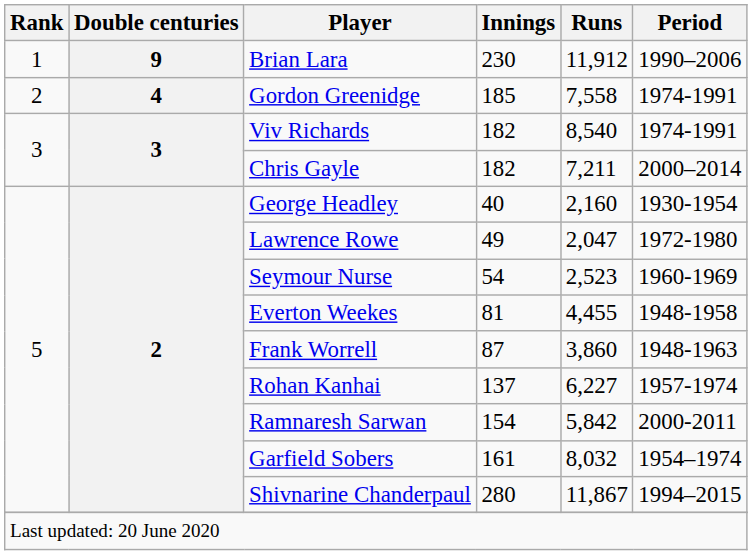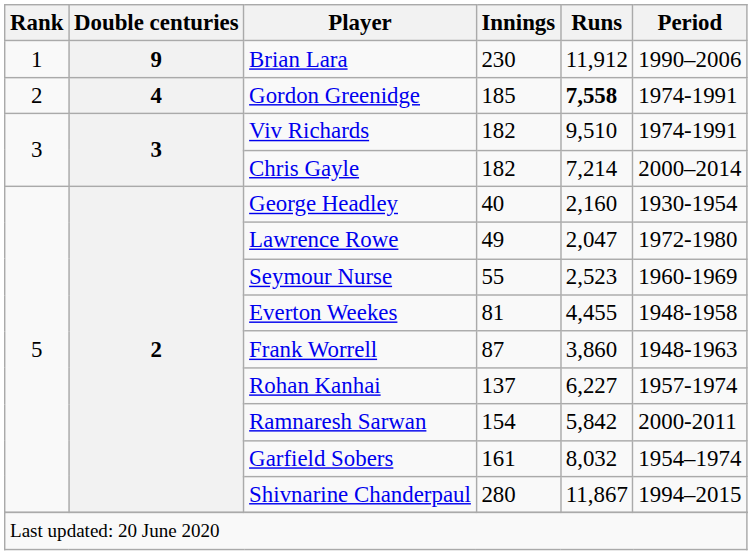Gordon Greenidge | Runs: normal -> bold
Viv Richards | Runs: 8,540 -> 9,510
Chris Gayle | Runs: 7,211 -> 7,214
Seymour Nurse | Innings: 54 -> 55
